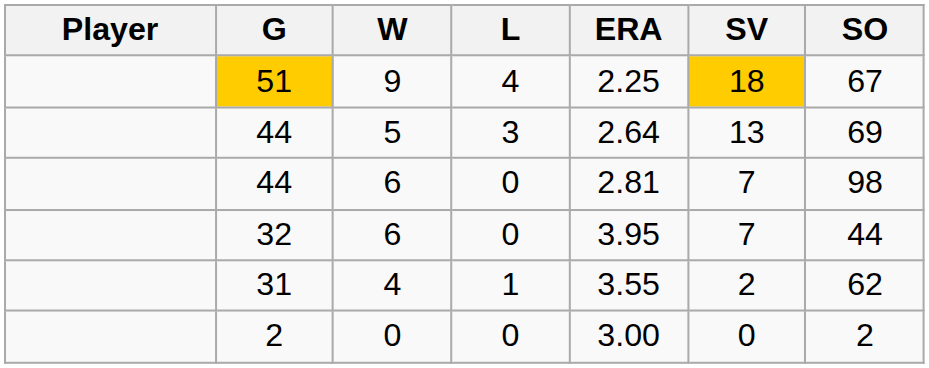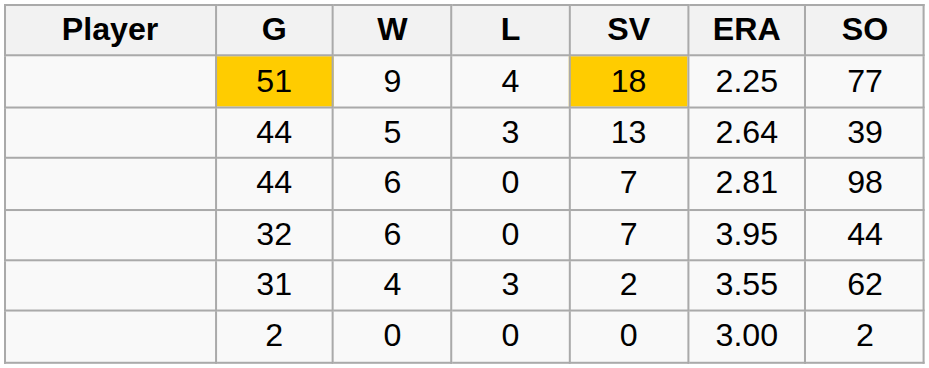columns swapped: SV <-> ERA
51 | SO: 67 -> 77
44 / 5 | SO: 69 -> 39
31 | L: 1 -> 3
